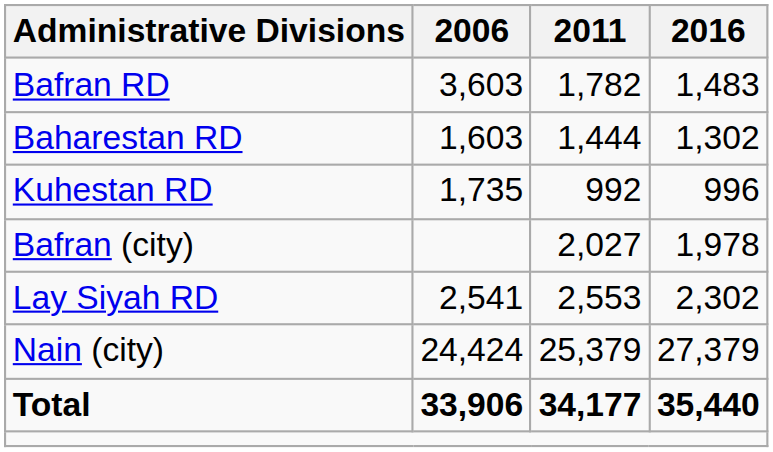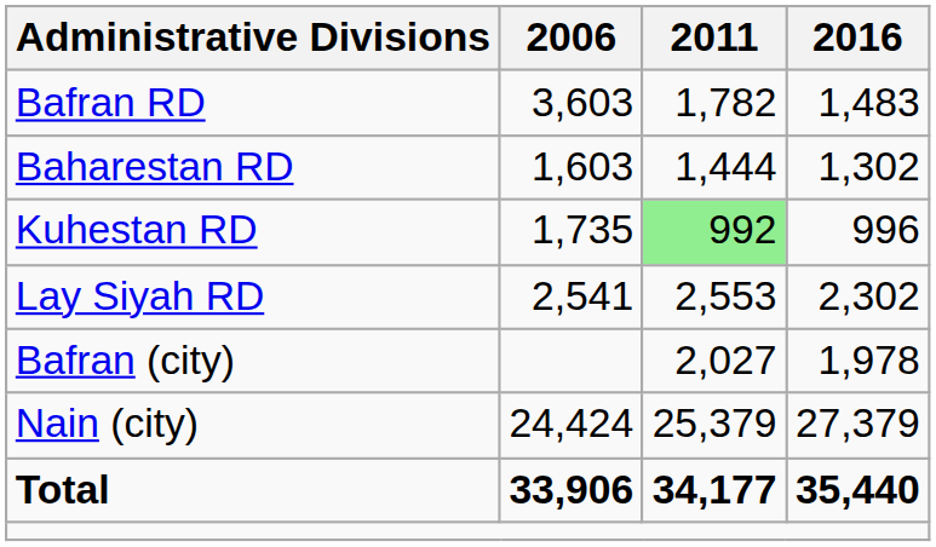Kuhestan RD | 2011: no background -> lightgreen background
rows swapped: Lay Siyah RD <-> Bafran (city)
